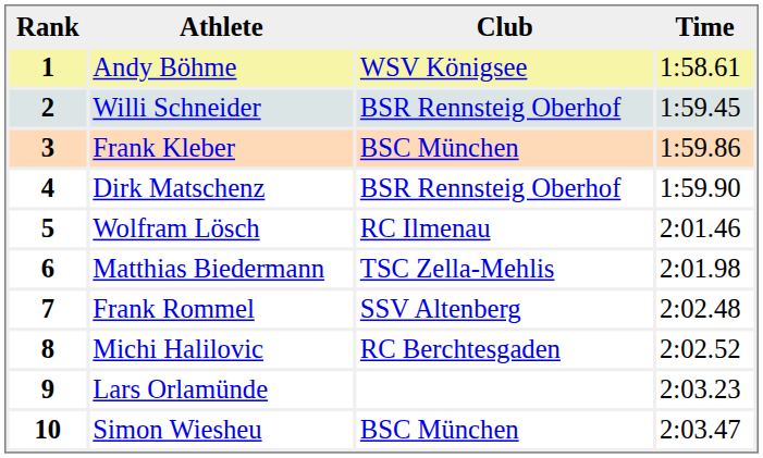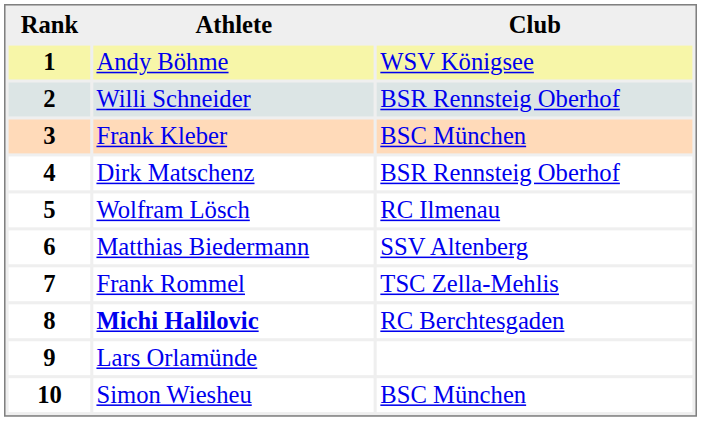- column: Time | 1:58.61 | 1:59.45 | 1:59.86 | 1:59.90 | 2:01.46 | 2:01.98 | 2:02.48 | 2:02.52 | 2:03.23 | 2:03.47
6 | Club: TSC Zella-Mehlis -> SSV Altenberg
7 | Club: SSV Altenberg -> TSC Zella-Mehlis
8 | Athlete: normal -> bold
